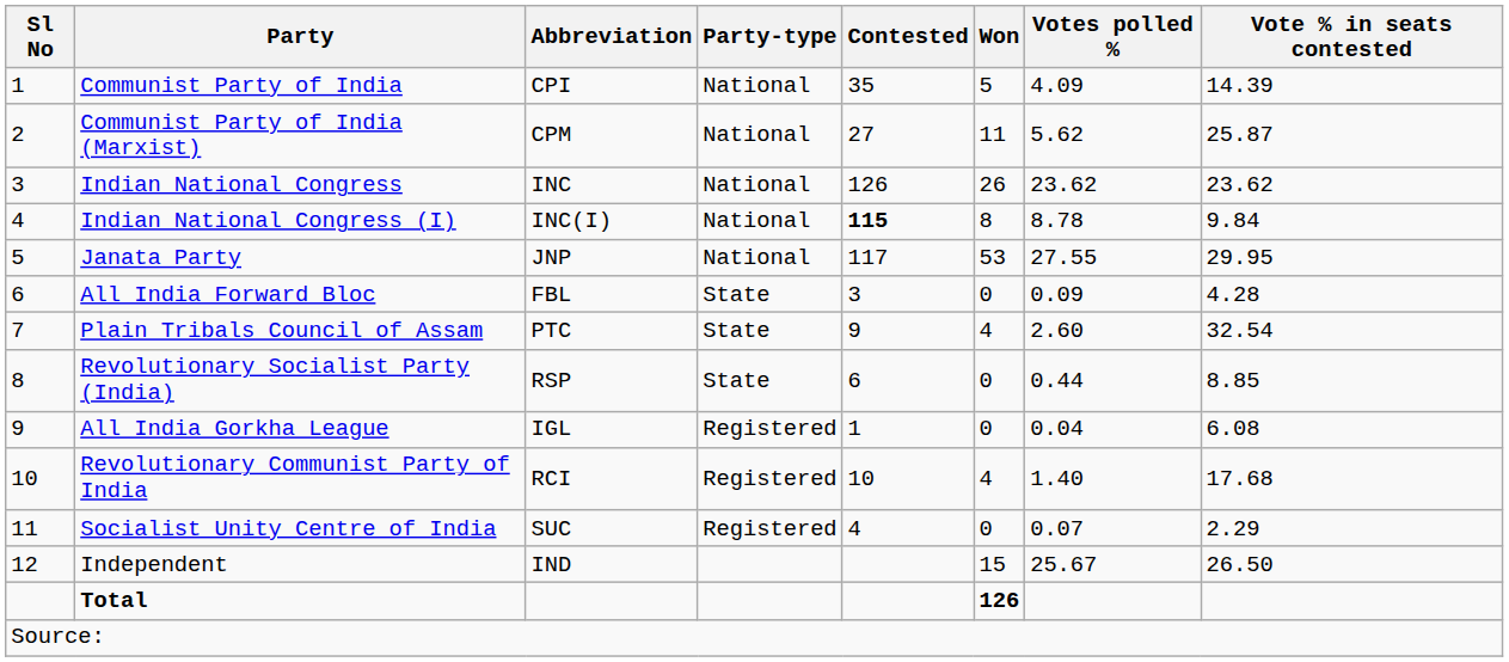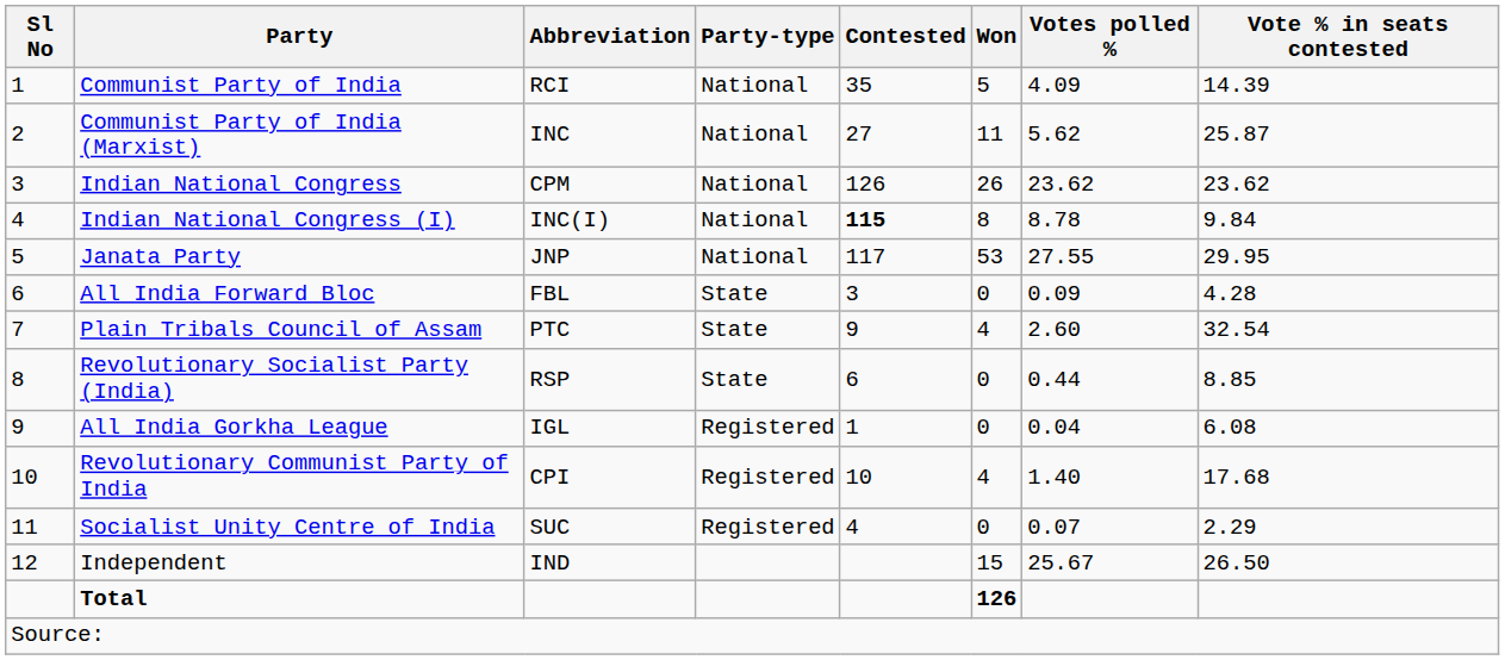Communist Party of India | Abbreviation: CPI -> RCI
Communist Party of India (Marxist) | Abbreviation: CPM -> INC
Indian National Congress | Abbreviation: INC -> CPM
Revolutionary Communist Party of India | Abbreviation: RCI -> CPI
